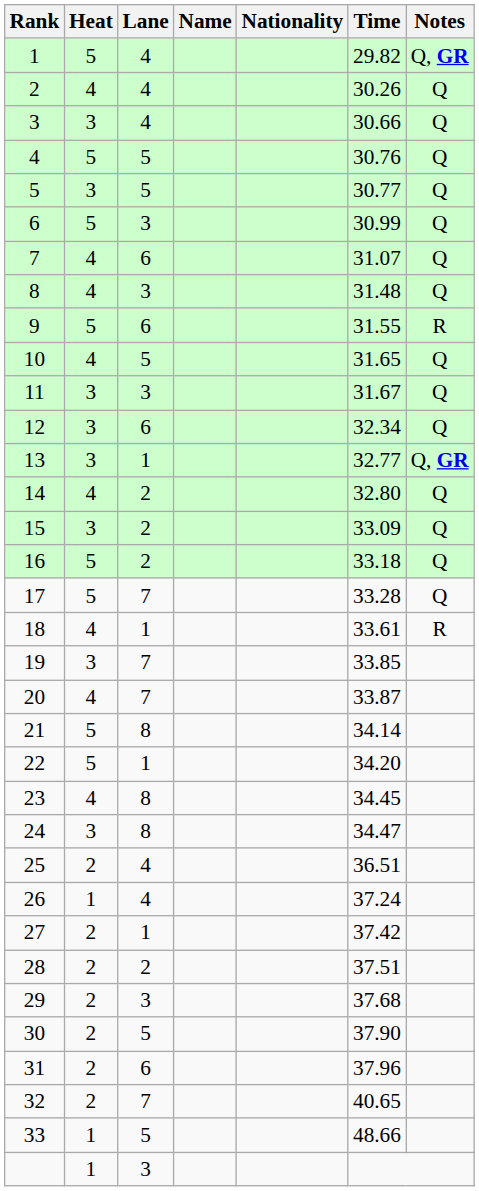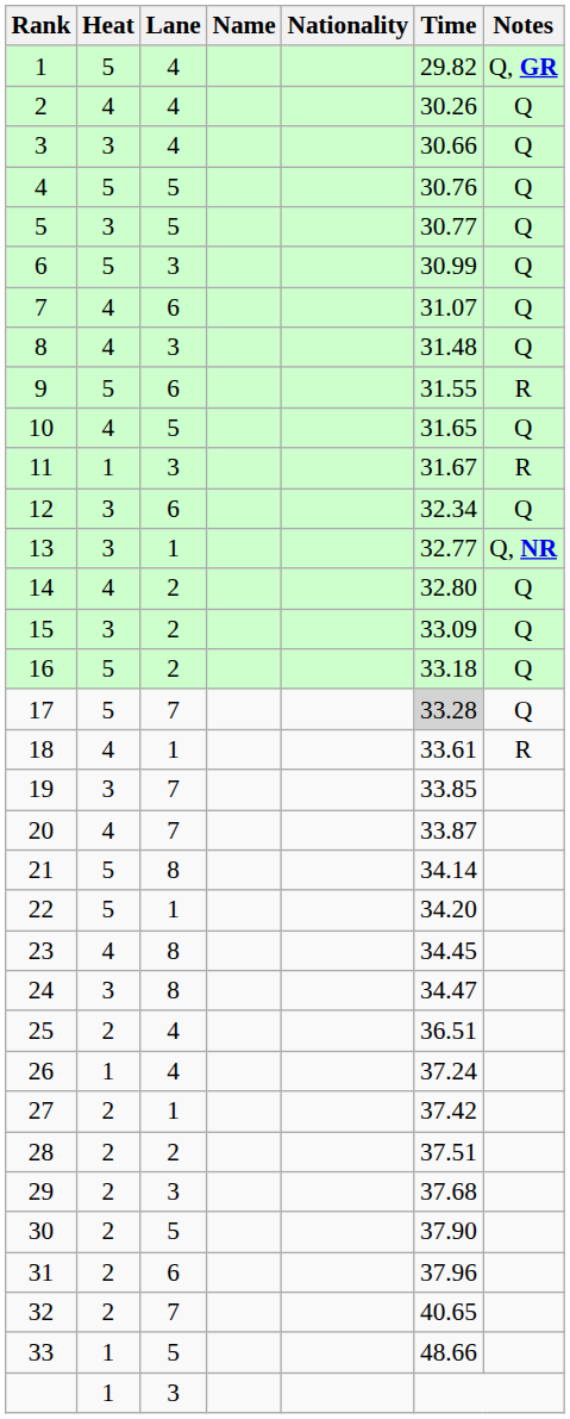11 | Heat: 3 -> 1
11 | Notes: Q -> R
13 | Notes: Q, GR -> Q, NR
17 | Time: no background -> lightgrey background
